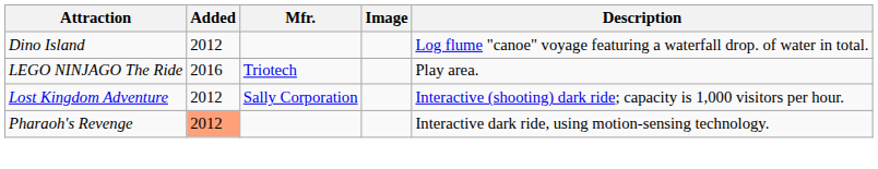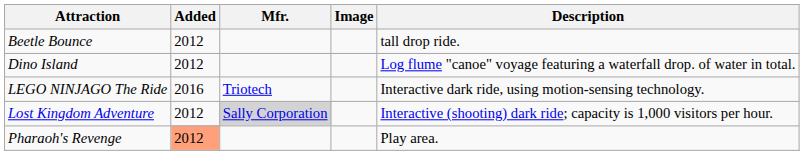+ row: Beetle Bounce | 2012 | tall drop ride.
LEGO NINJAGO The Ride | Description: Play area. -> Interactive dark ride, using motion-sensing technology.
Lost Kingdom Adventure | Mfr.: no background -> lightgrey background
Pharaoh's Revenge | Description: Interactive dark ride, using motion-sensing technology. -> Play area.
